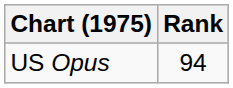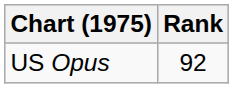US Opus | Rank: 94 -> 92
